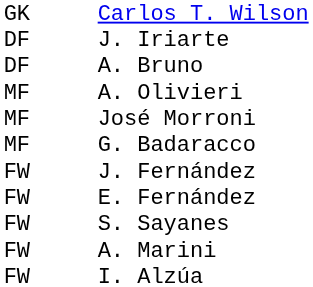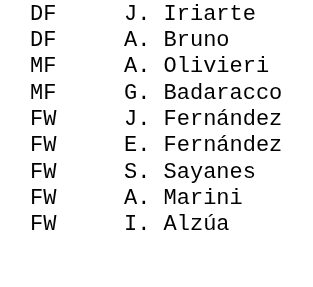- row: GK | Carlos T. Wilson
- row: MF | José Morroni
